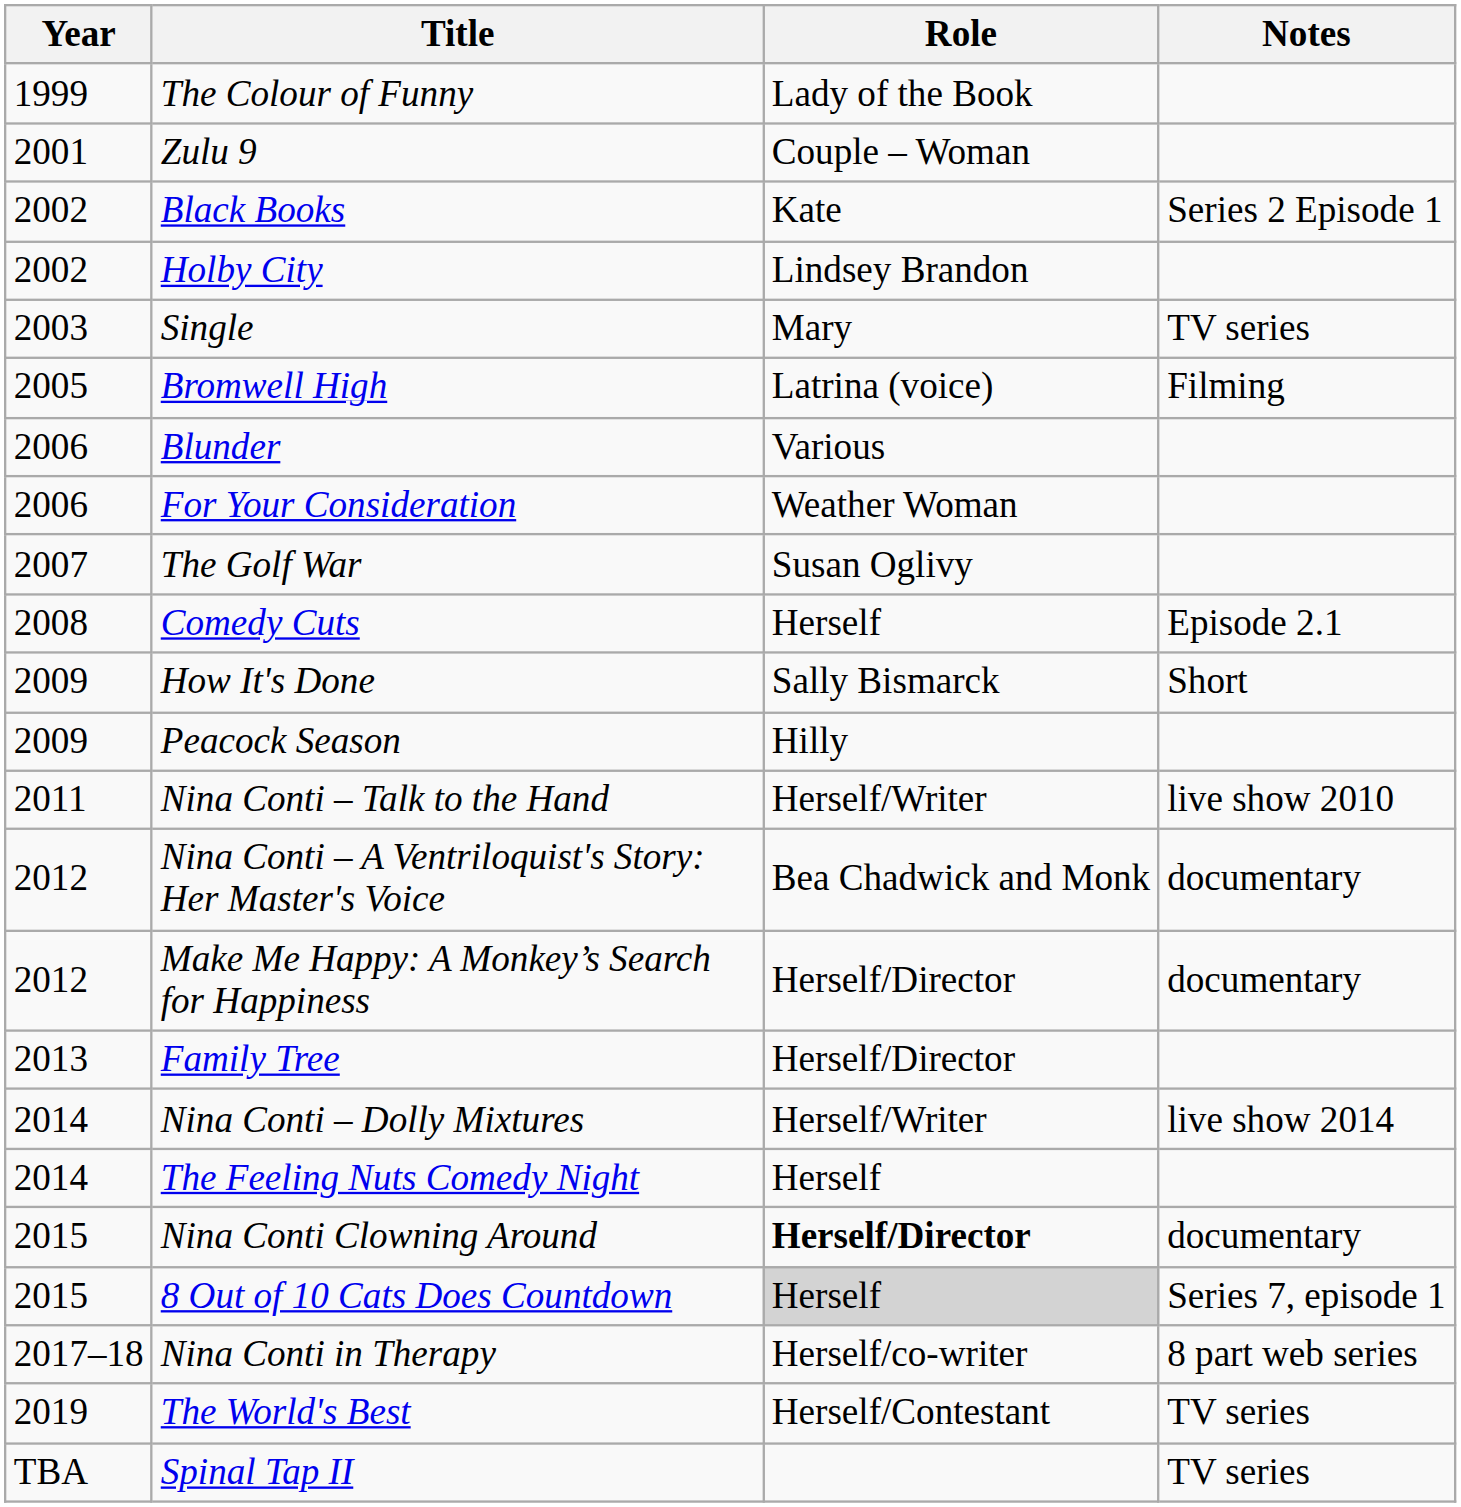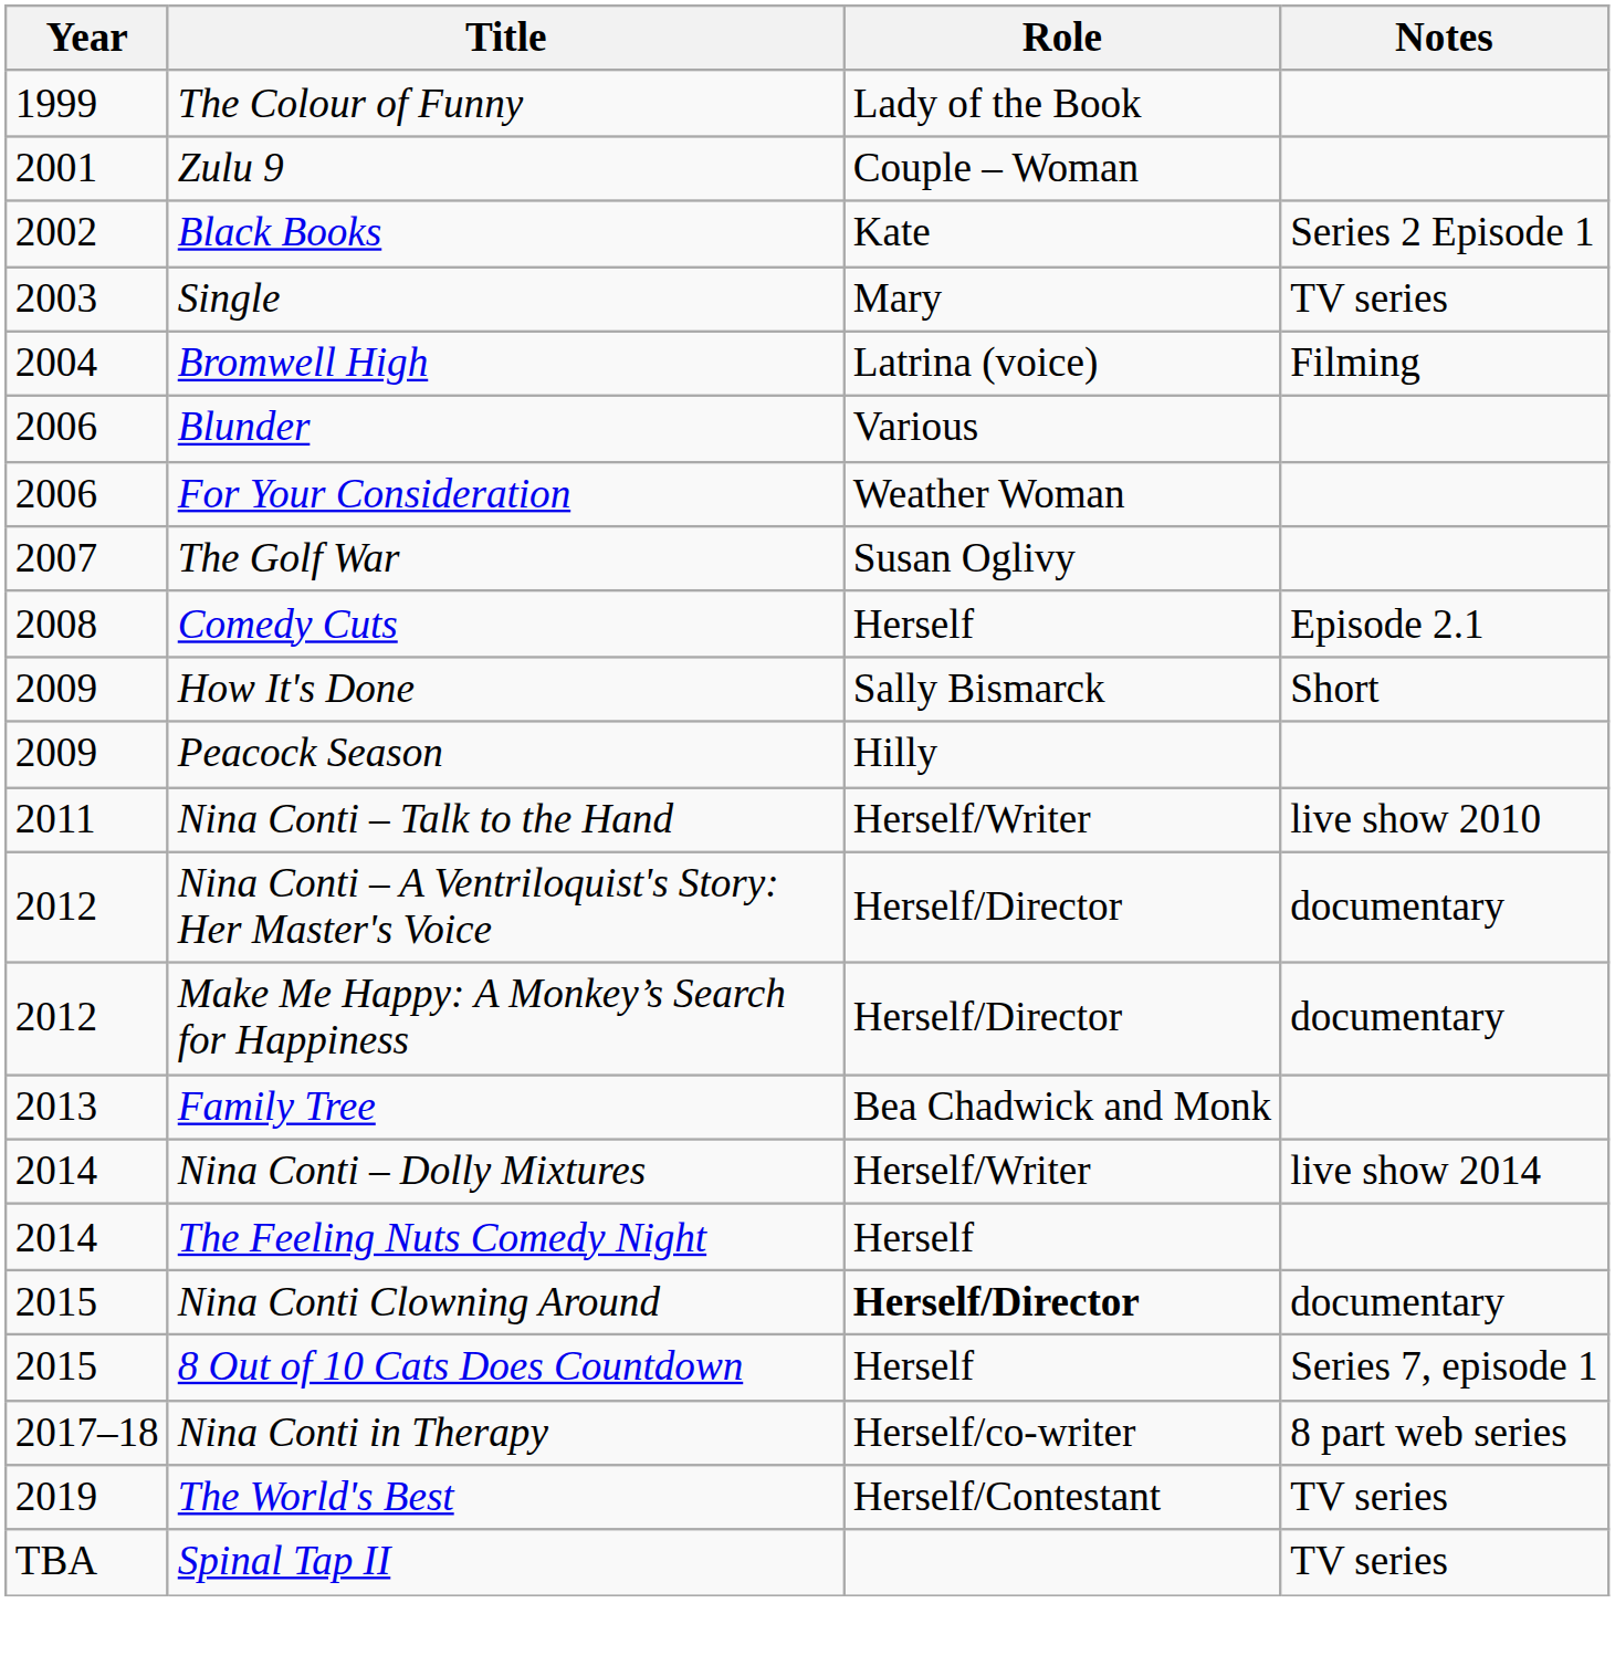- row: 2002 | Holby City | Lindsey Brandon
Bromwell High | Year: 2005 -> 2004
Nina Conti – A Ventriloquist's Story: Her Master's Voice | Role: Bea Chadwick and Monk -> Herself/Director
Family Tree | Role: Herself/Director -> Bea Chadwick and Monk
8 Out of 10 Cats Does Countdown | Role: lightgrey background -> no background
